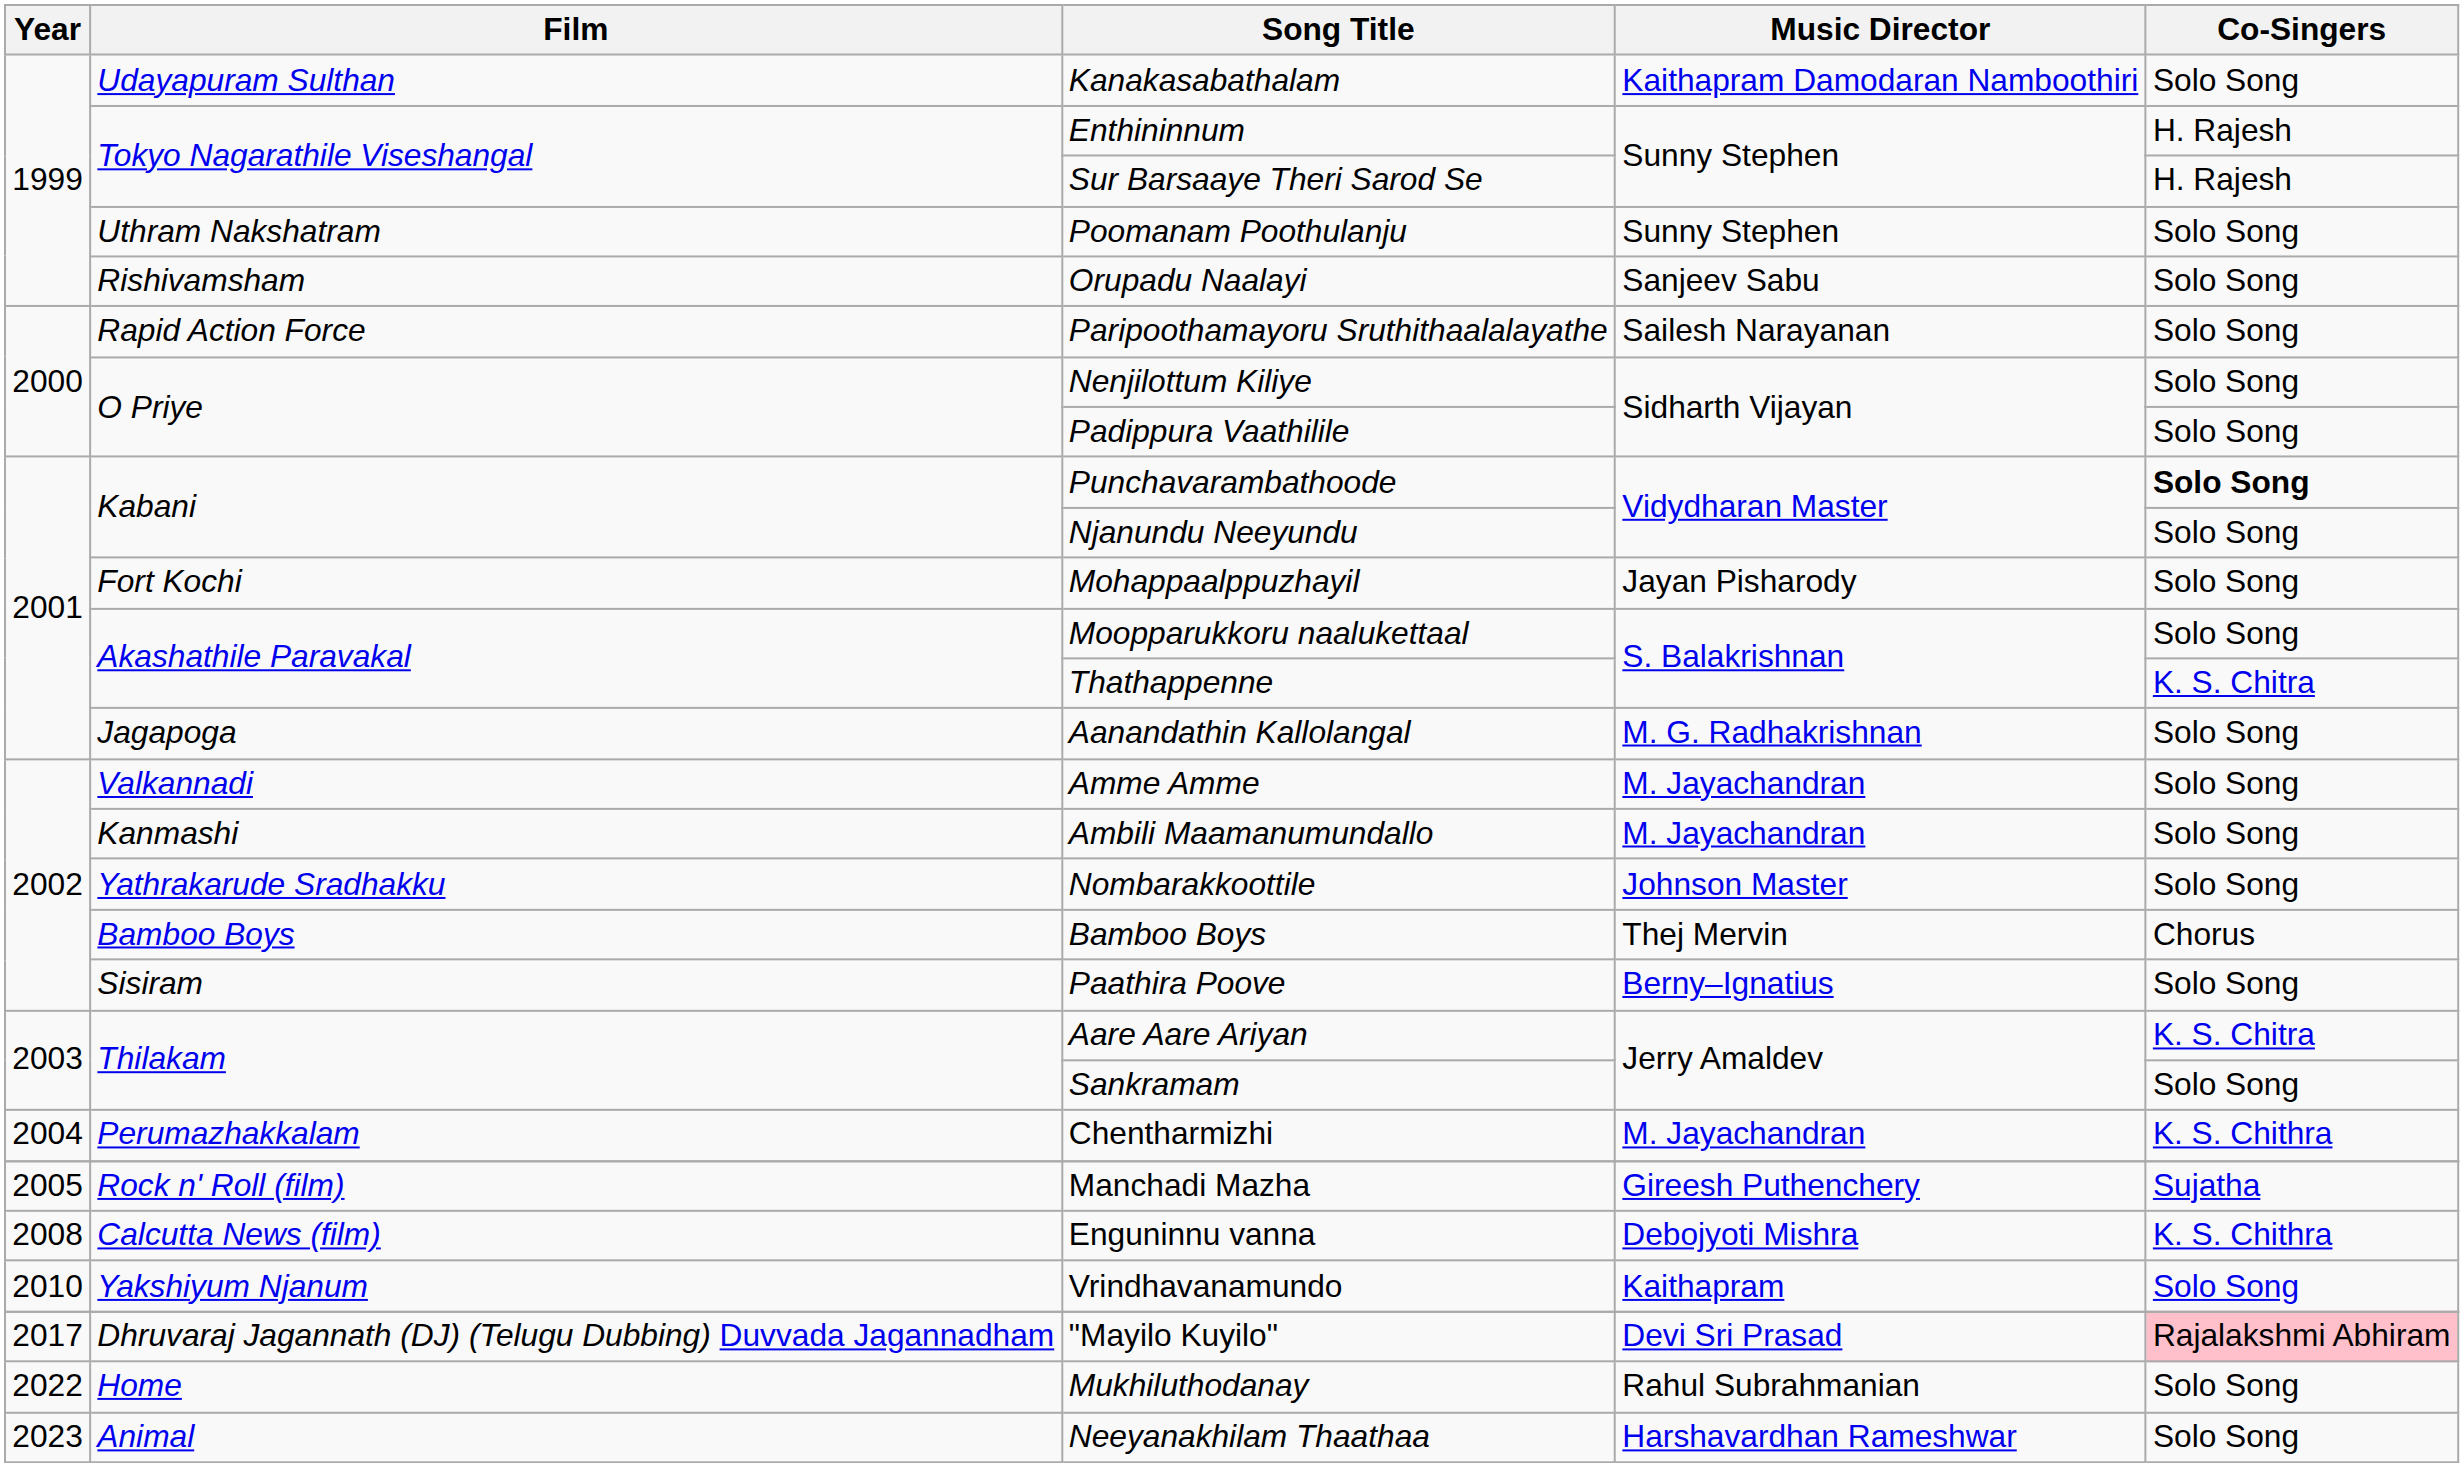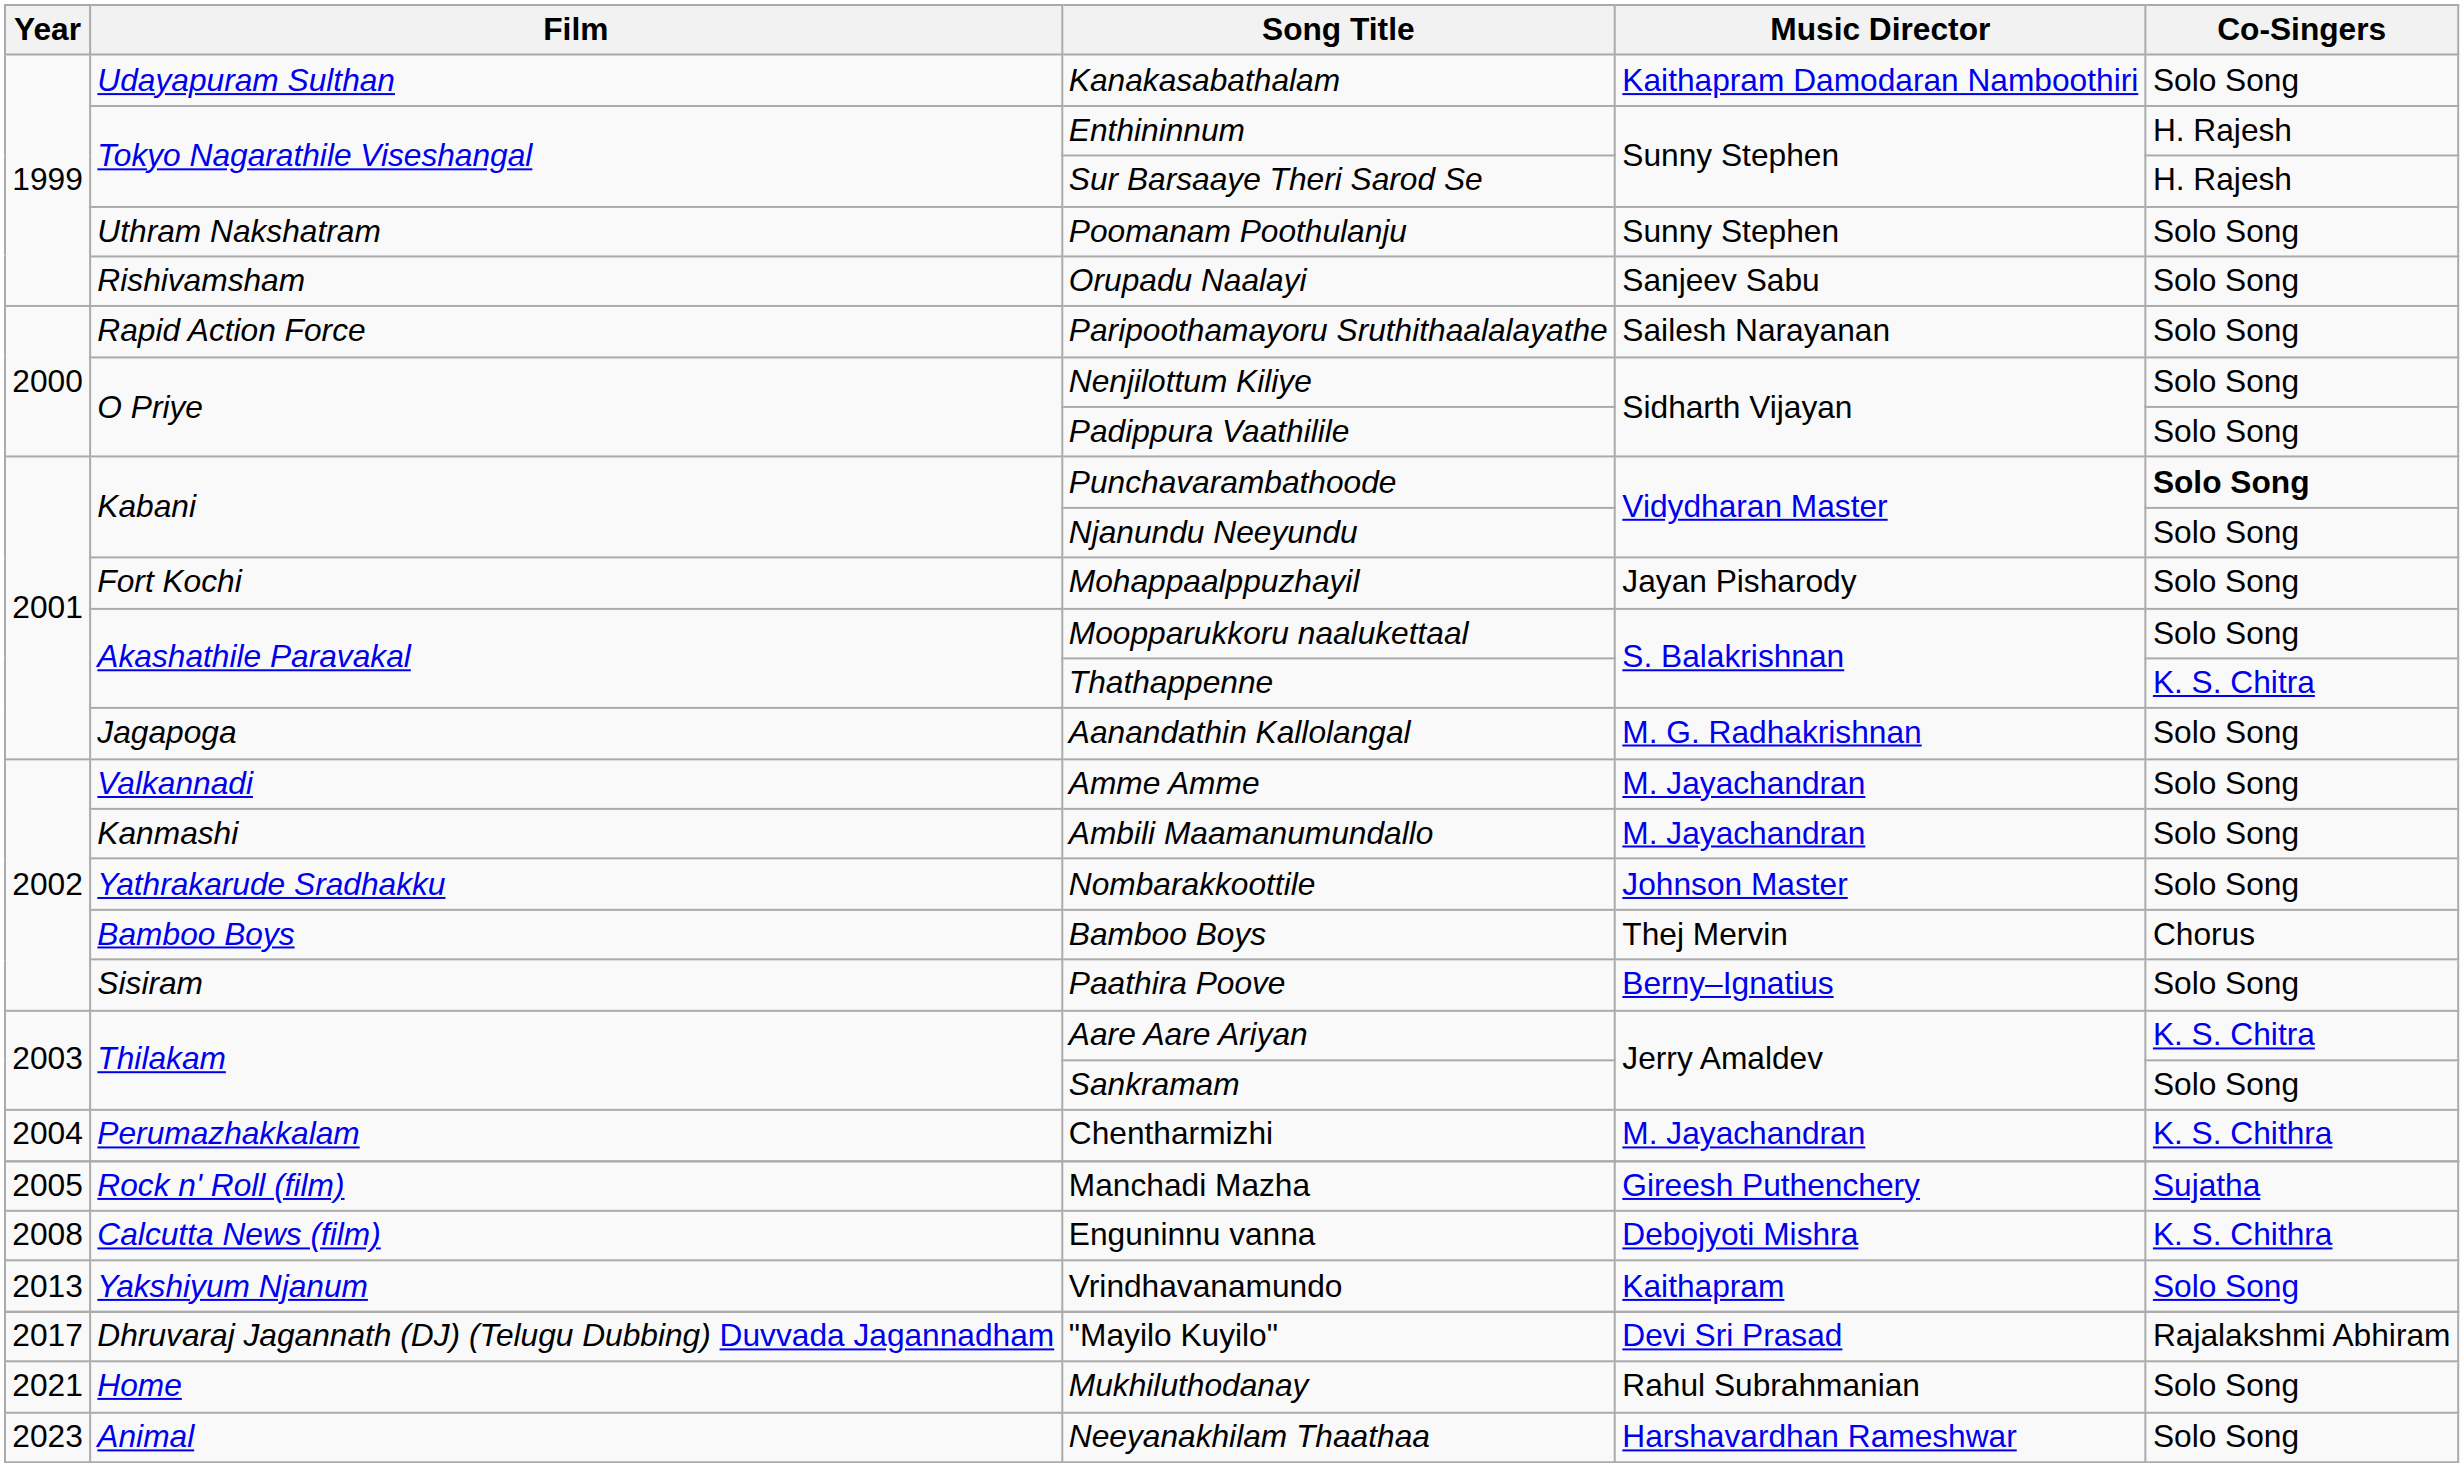Vrindhavanamundo | Year: 2010 -> 2013
"Mayilo Kuyilo" | Co-Singers: pink background -> no background
Mukhiluthodanay | Year: 2022 -> 2021
